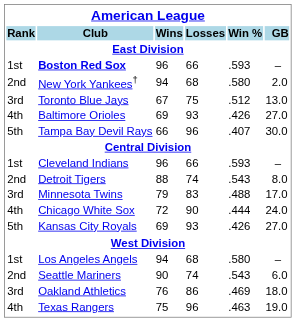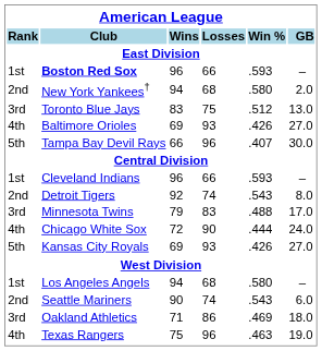Toronto Blue Jays | Wins: 67 -> 83
Detroit Tigers | Wins: 88 -> 92
Oakland Athletics | Wins: 76 -> 71
